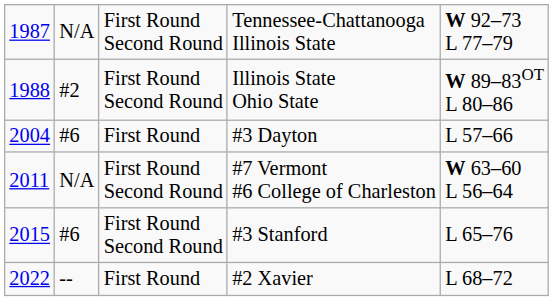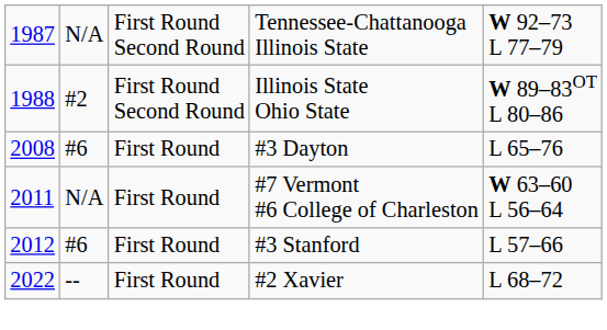#3 Dayton | column 1: 2004 -> 2008
#3 Dayton | column 5: L 57–66 -> L 65–76
#7 Vermont #6 College of Charleston | column 3: First Round Second Round -> First Round
#3 Stanford | column 1: 2015 -> 2012
#3 Stanford | column 3: First Round Second Round -> First Round
#3 Stanford | column 5: L 65–76 -> L 57–66
